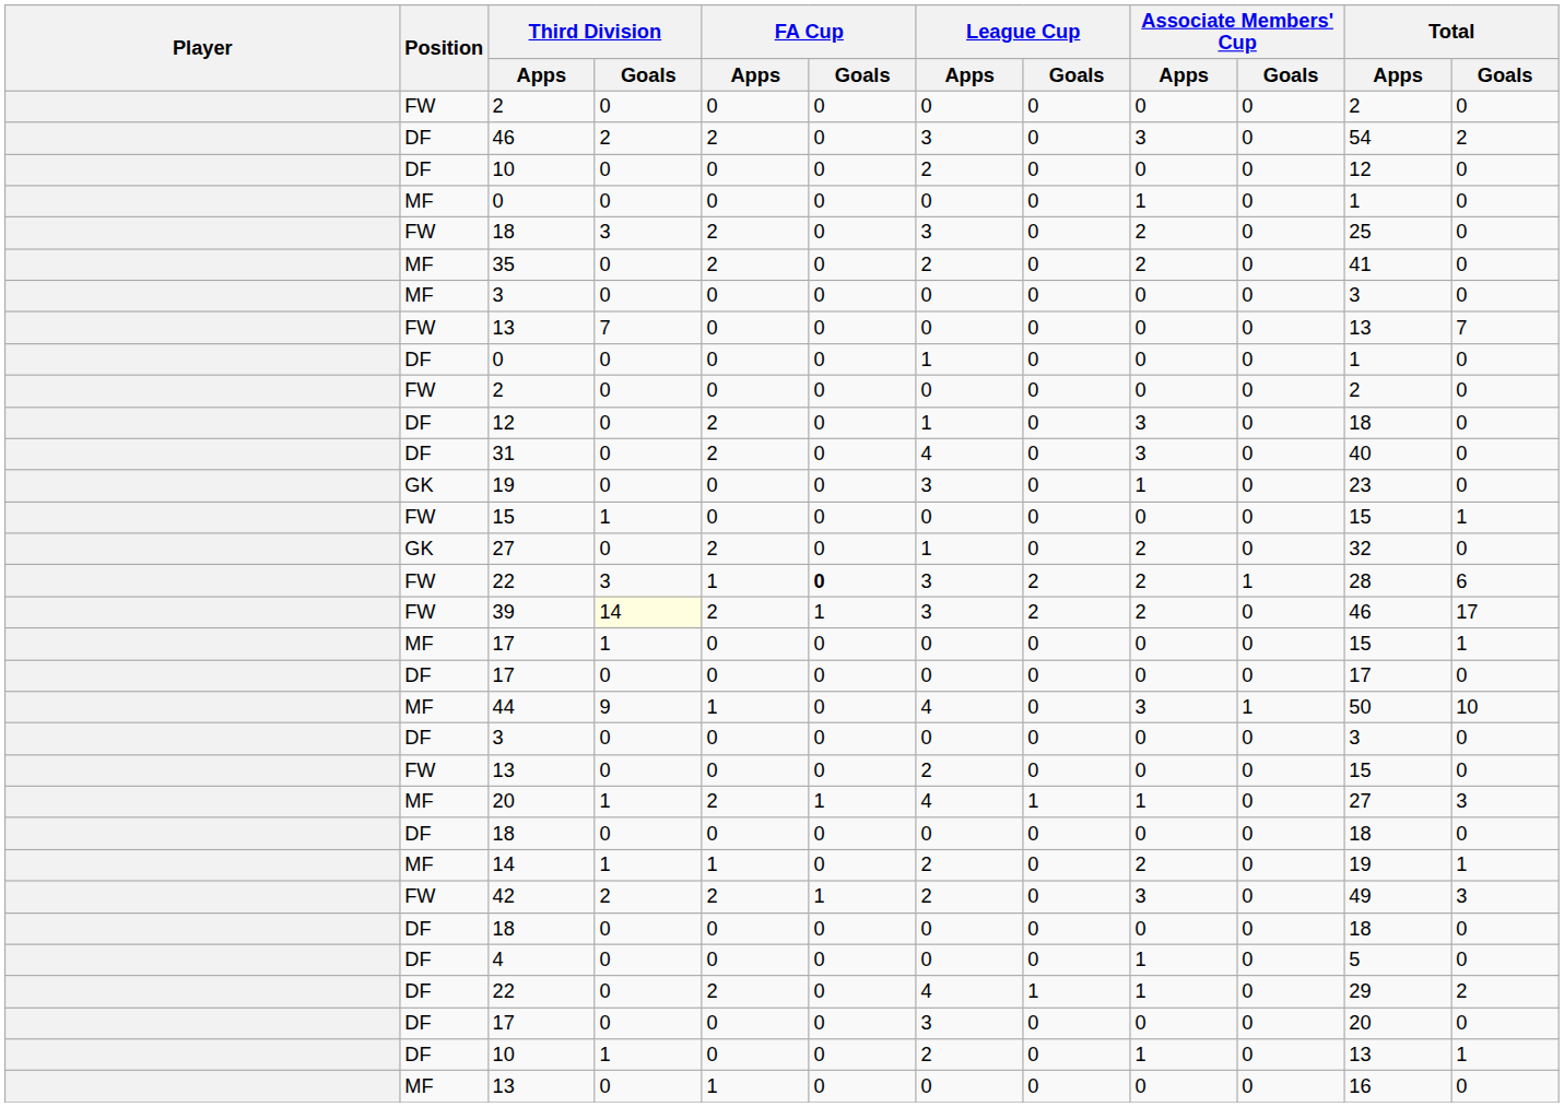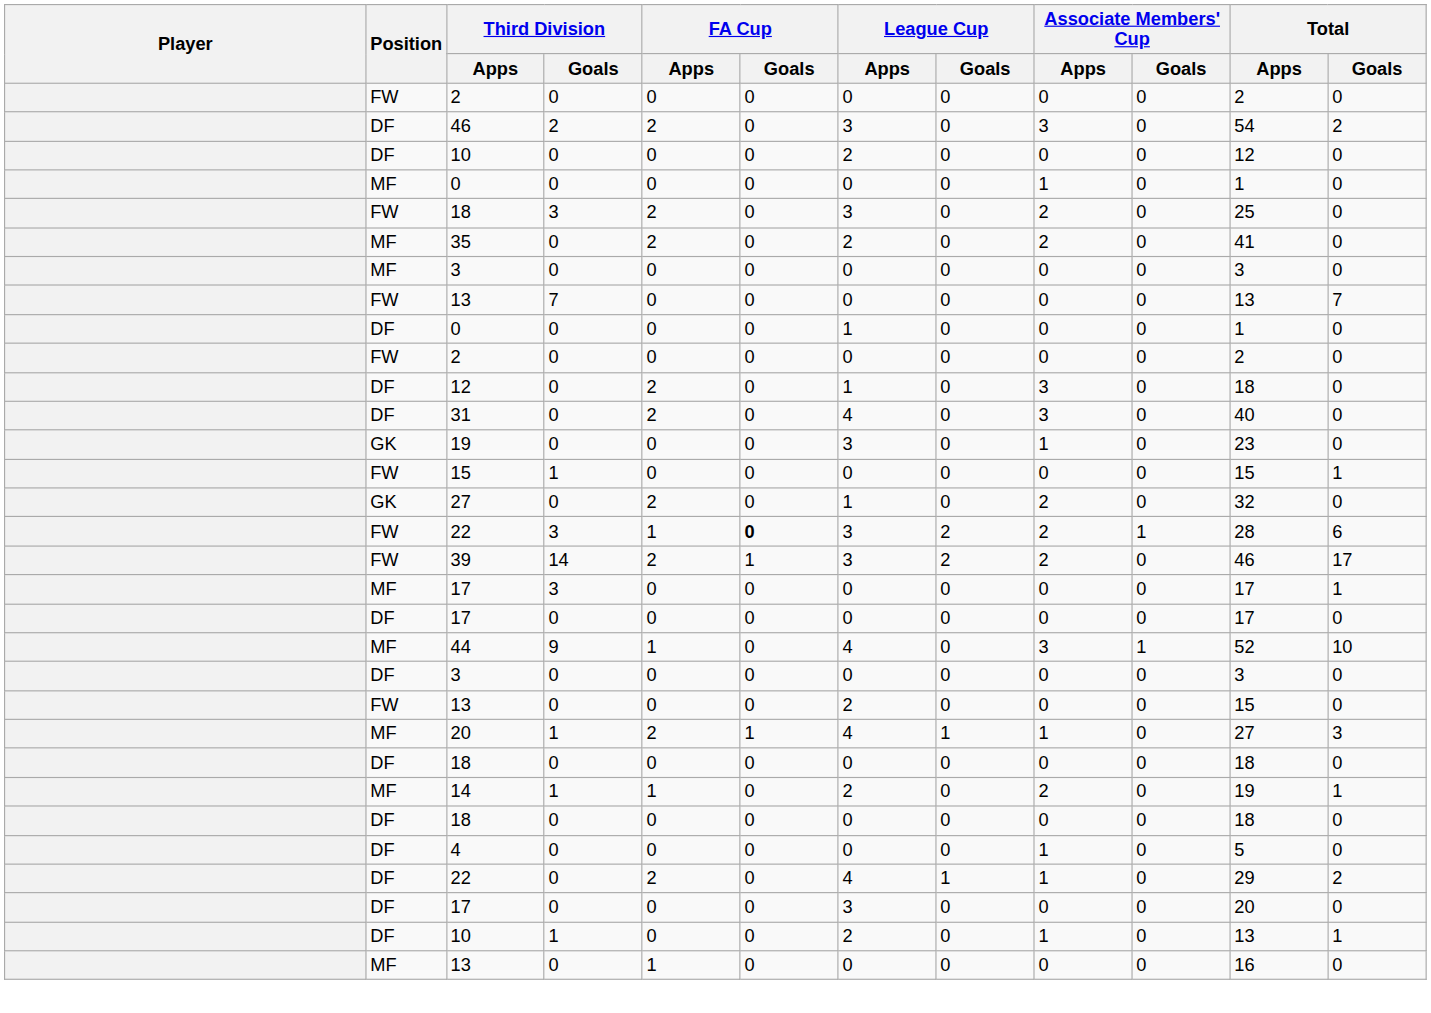39 | Third Division / Goals: lightyellow background -> no background
MF / 17 | Third Division / Goals: 1 -> 3
MF / 17 | Total / Apps: 15 -> 17
44 | Total / Apps: 50 -> 52
- row: FW | 42 | 2 | 2 | 1 | 2 | 0 | 3 | 0 | 49 | 3
